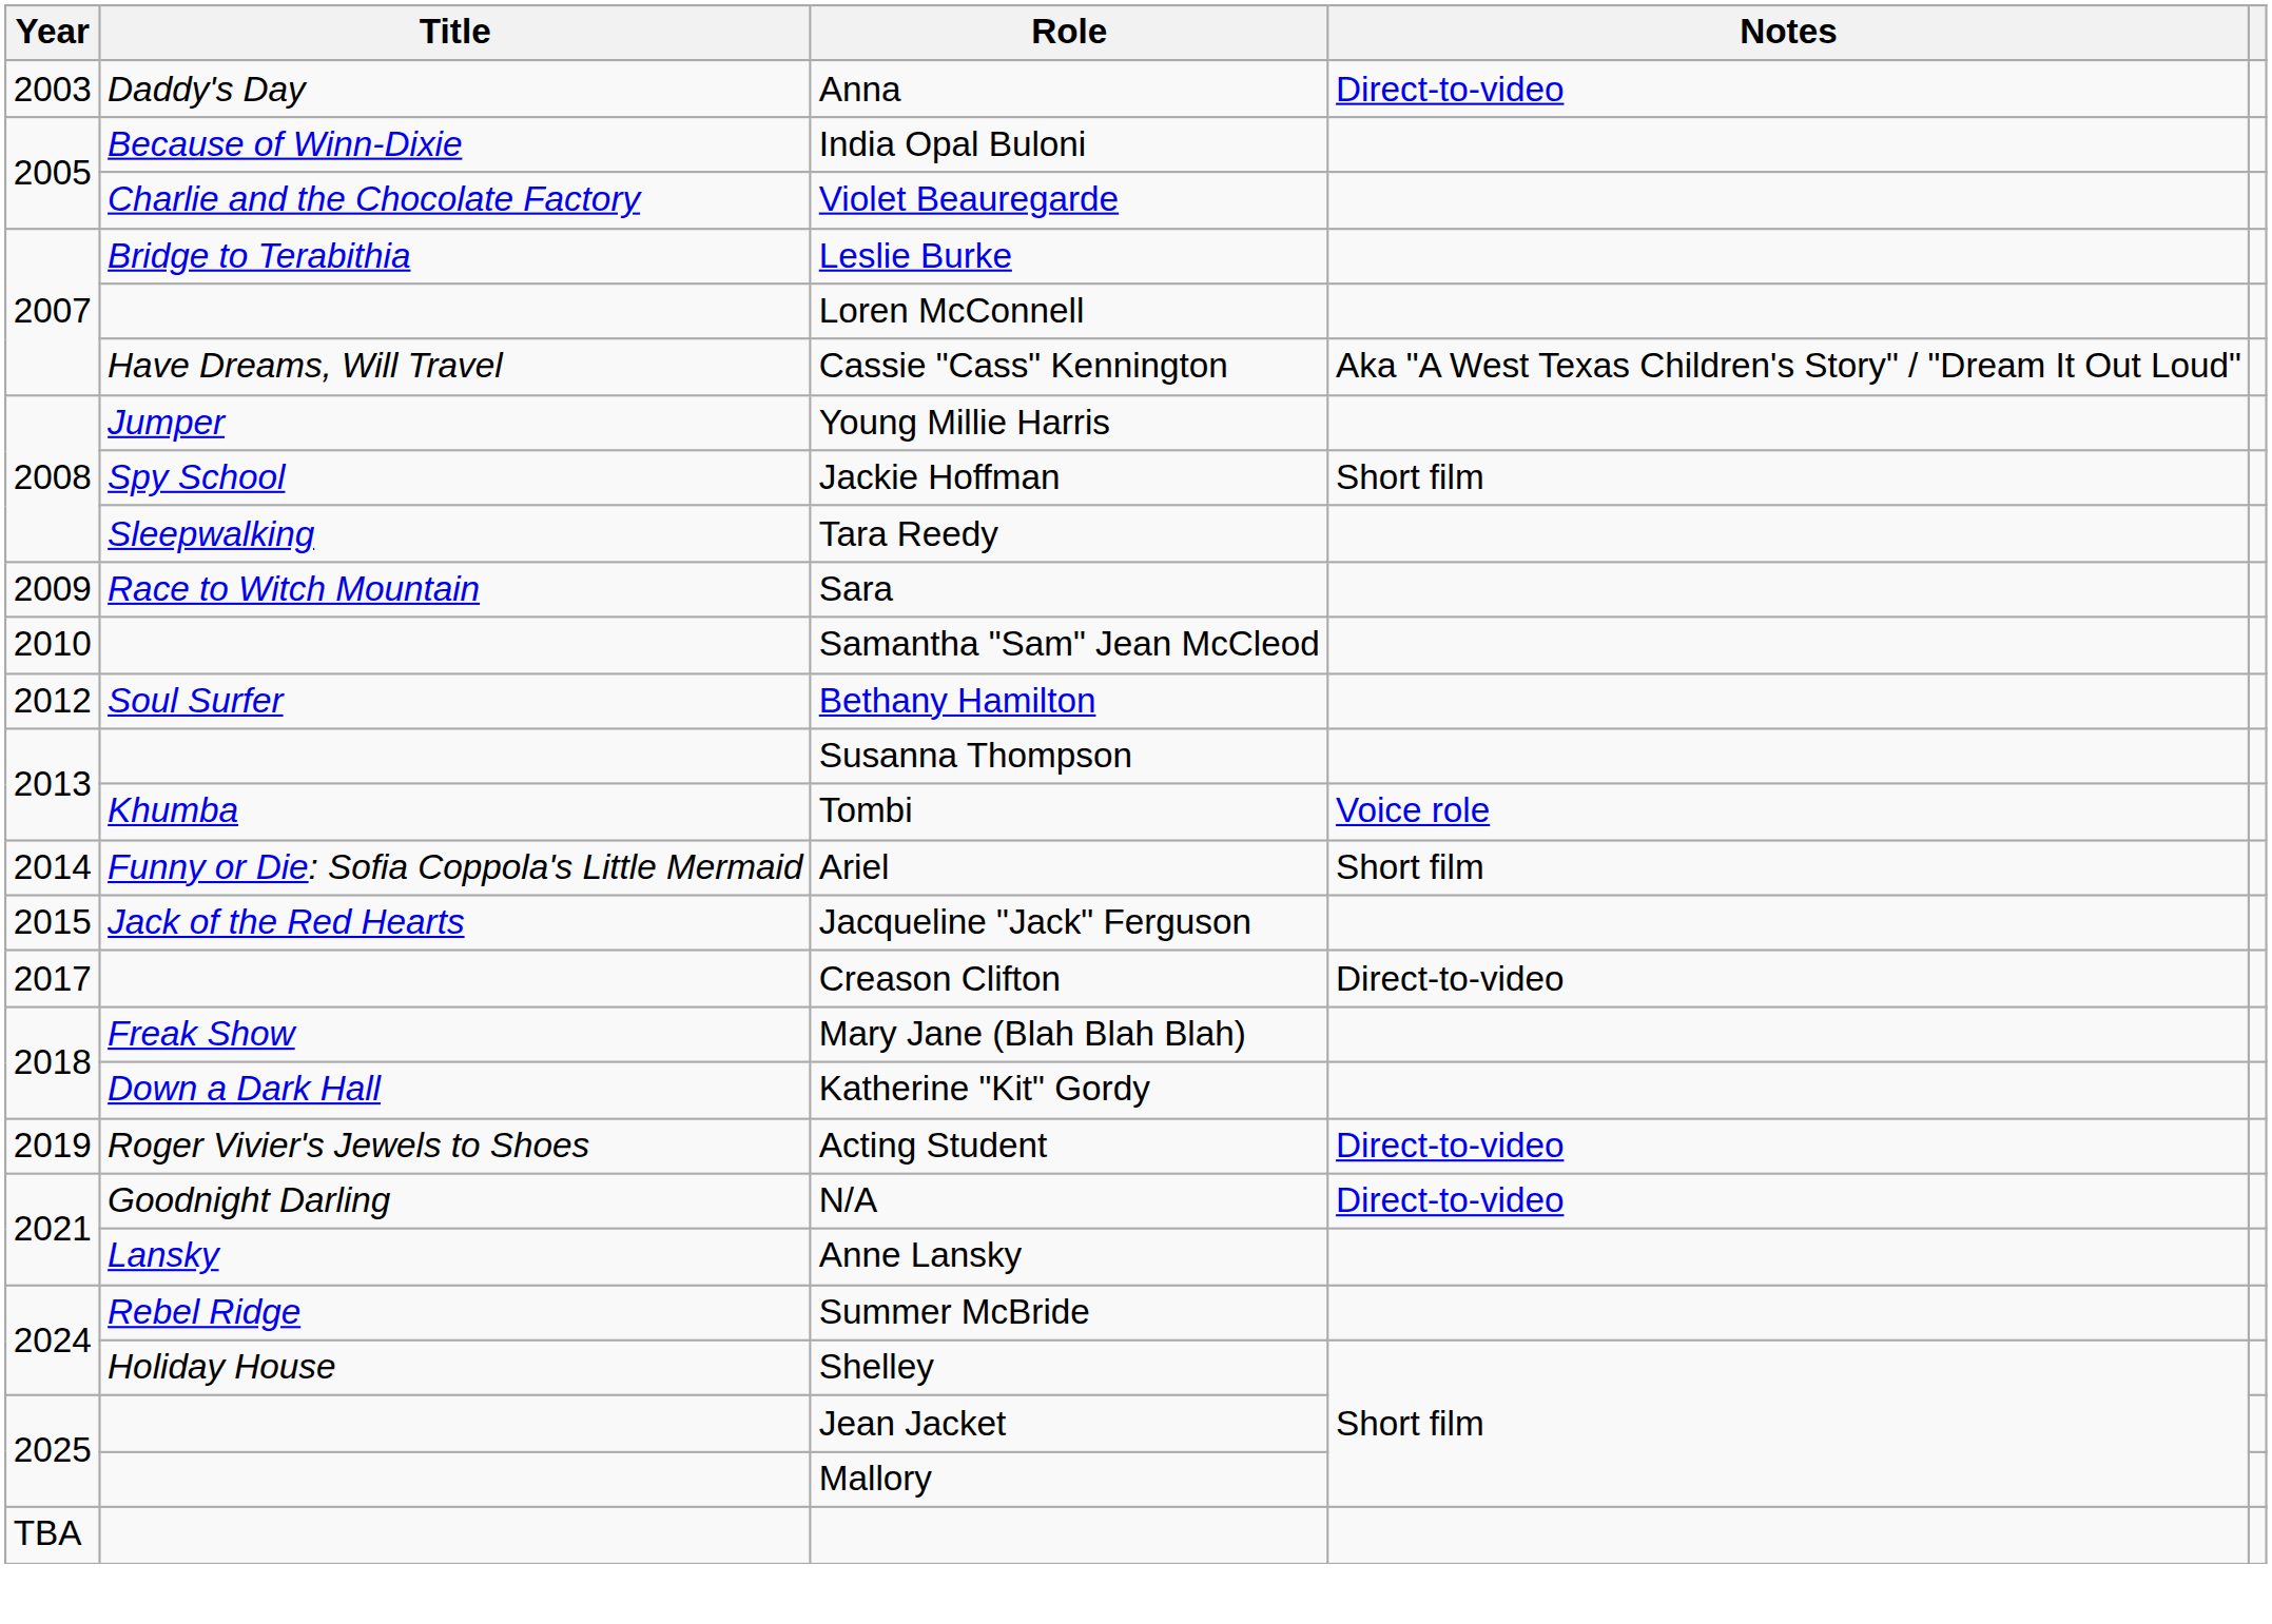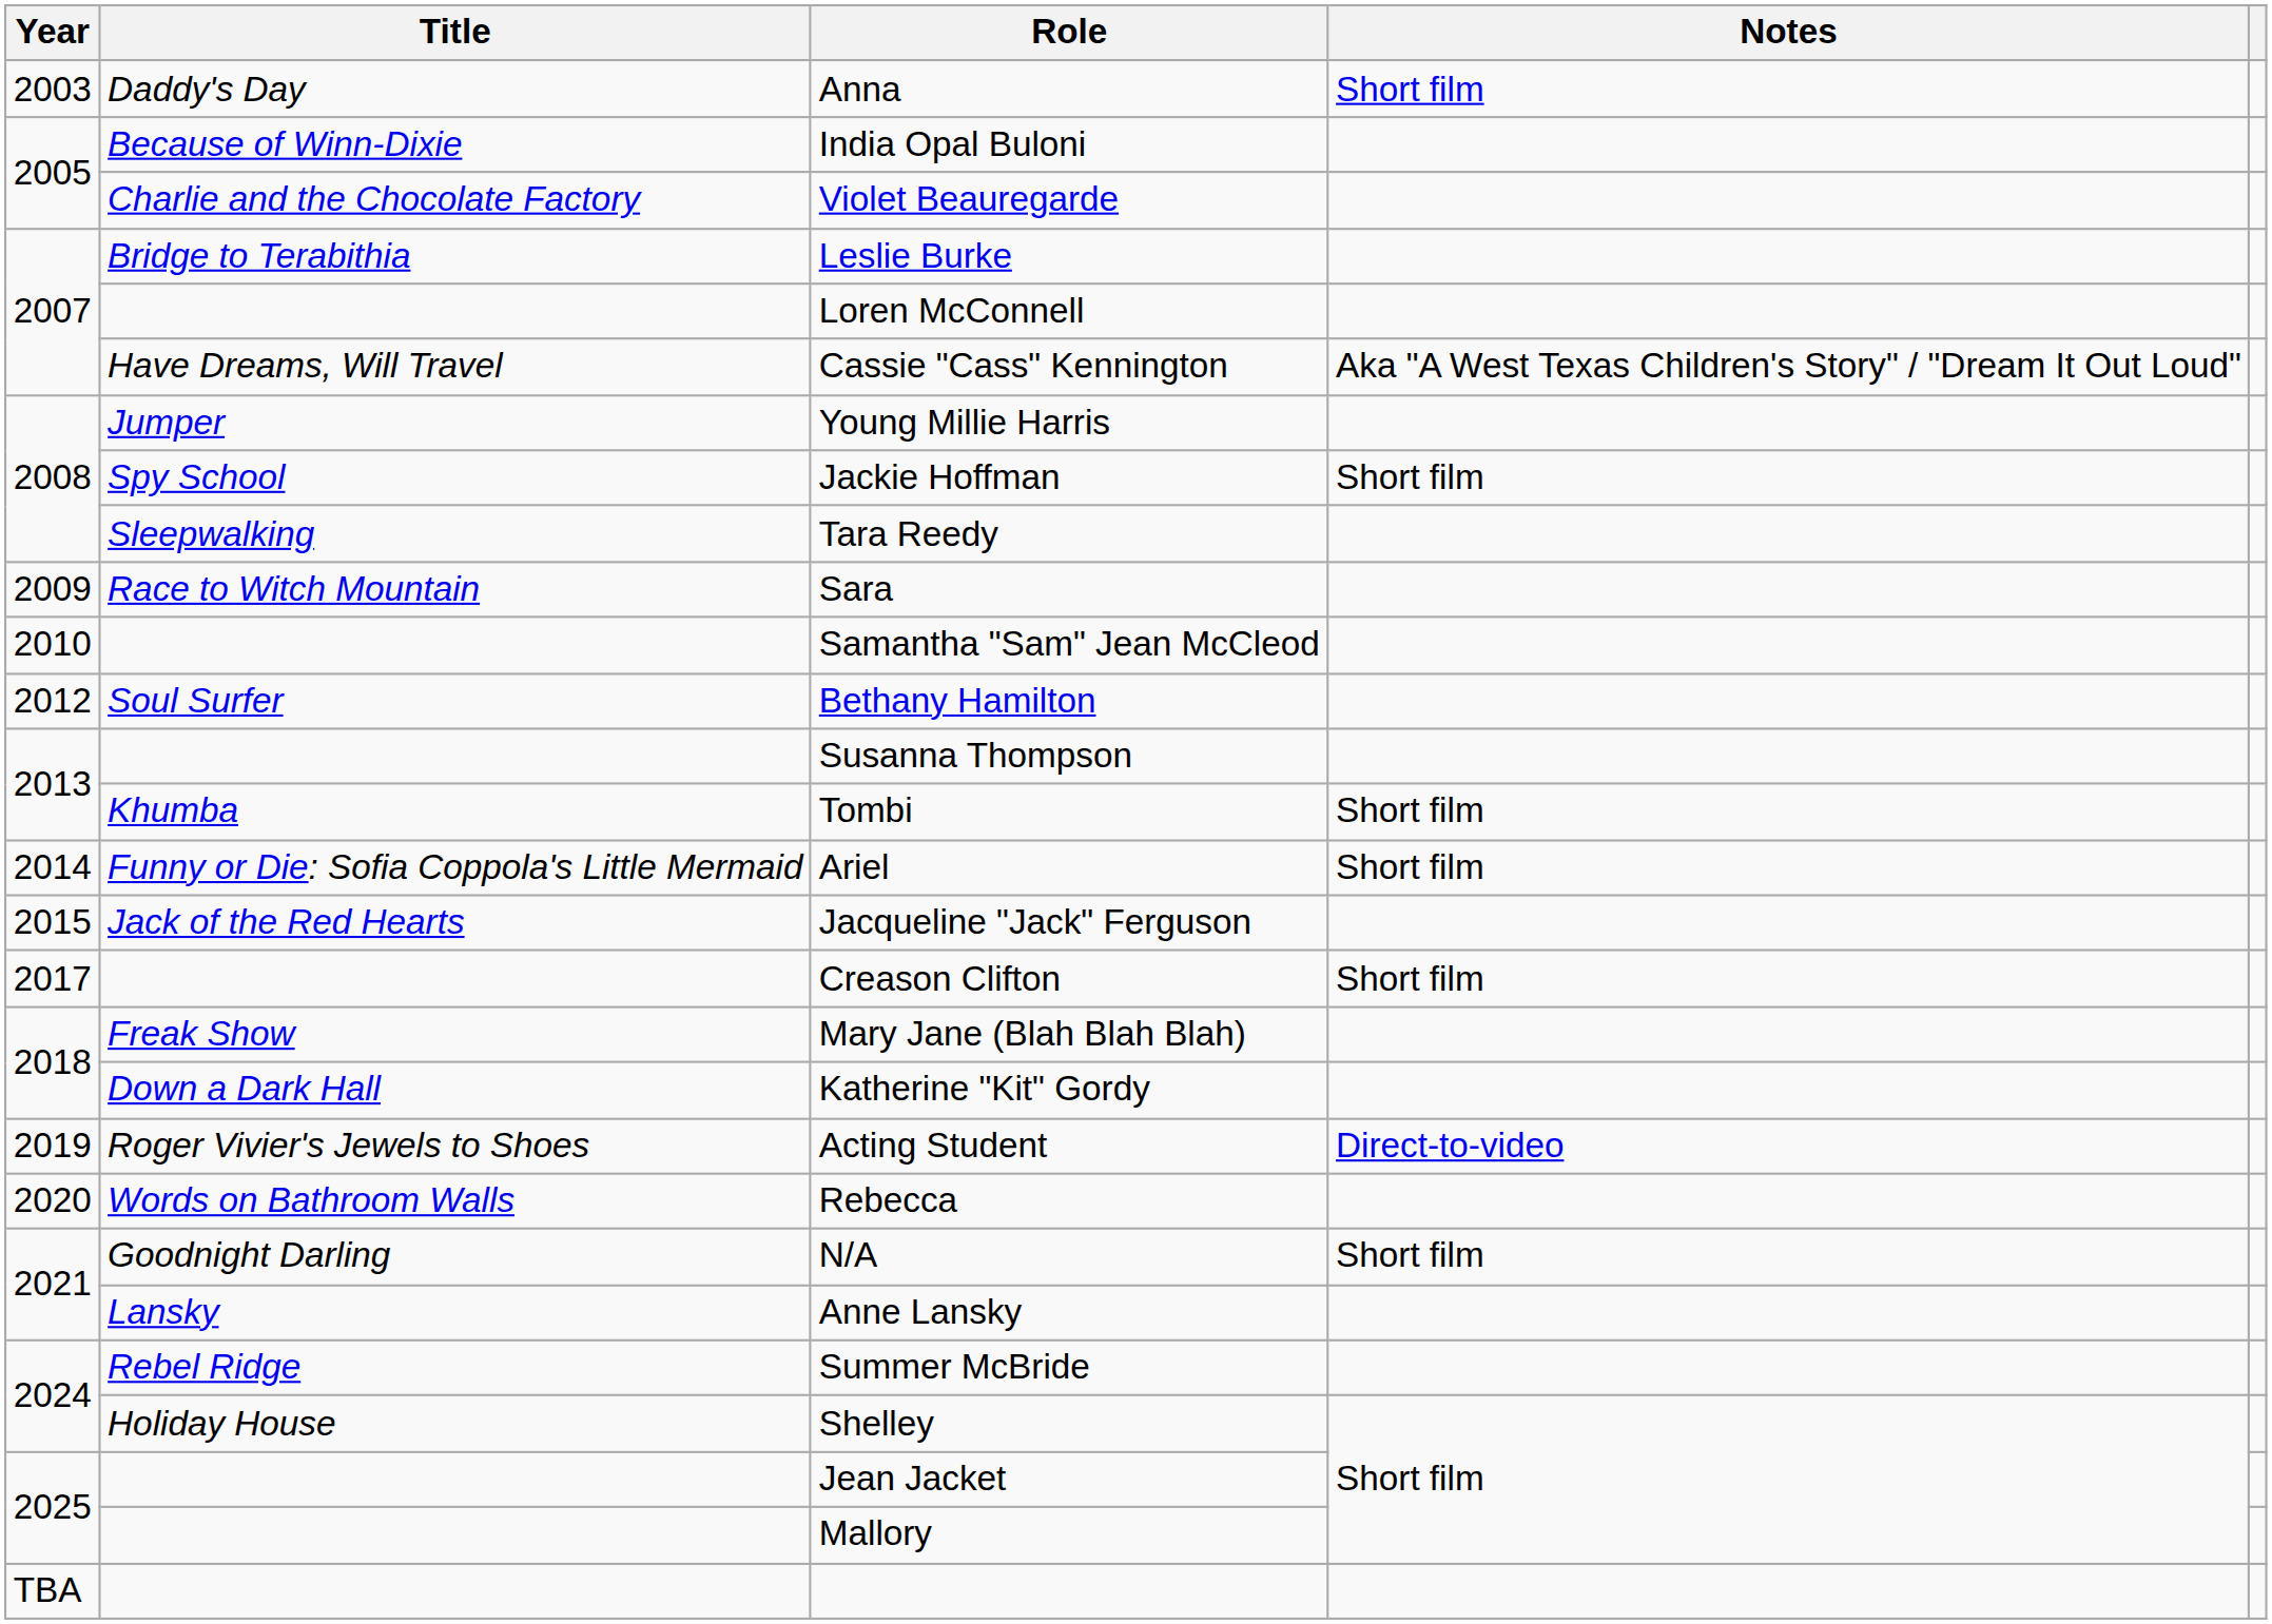Anna | Notes: Direct-to-video -> Short film
Tombi | Notes: Voice role -> Short film
Creason Clifton | Notes: Direct-to-video -> Short film
+ row: 2020 | Words on Bathroom Walls | Rebecca
N/A | Notes: Direct-to-video -> Short film
